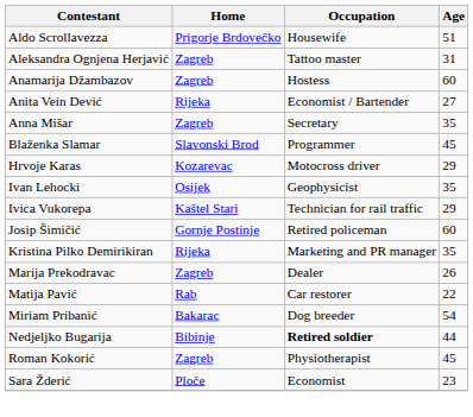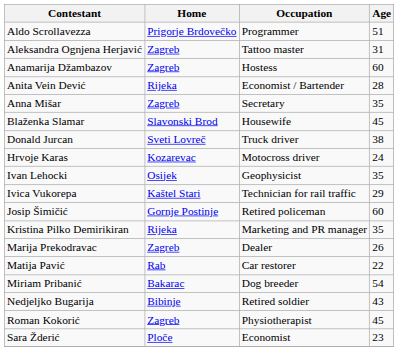Aldo Scrollavezza | Occupation: Housewife -> Programmer
Anita Vein Dević | Age: 27 -> 28
Blaženka Slamar | Occupation: Programmer -> Housewife
+ row: Donald Jurcan | Sveti Lovreč | Truck driver | 38
Hrvoje Karas | Age: 29 -> 24
Nedjeljko Bugarija | Occupation: bold -> normal
Nedjeljko Bugarija | Age: 44 -> 43
